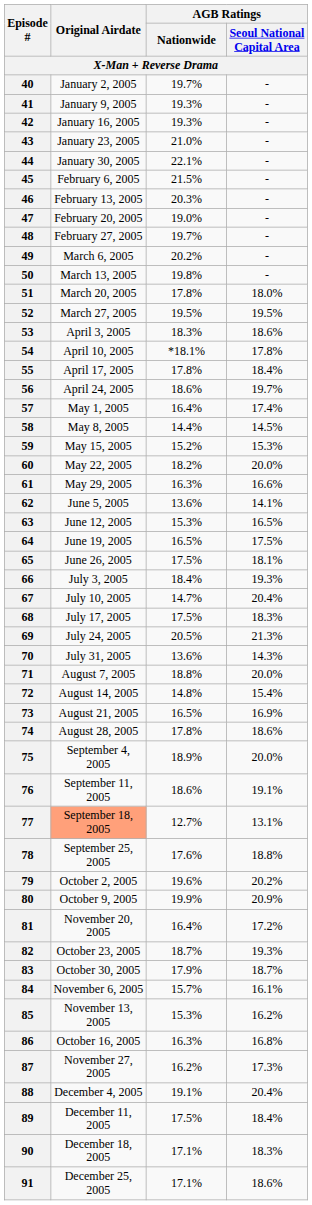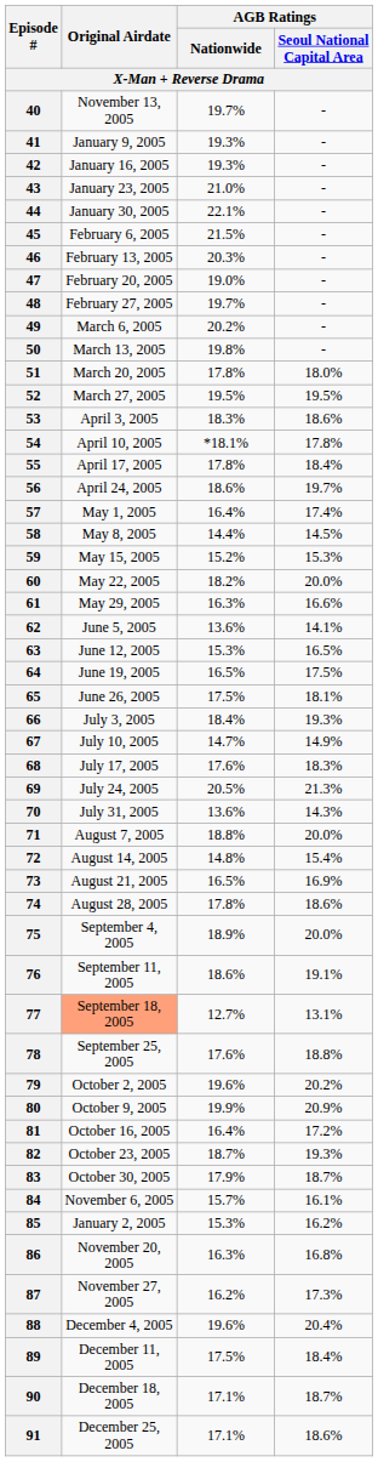40 | Original Airdate: January 2, 2005 -> November 13, 2005
67 | AGB Ratings / Seoul National Capital Area: 20.4% -> 14.9%
68 | AGB Ratings / Nationwide: 17.5% -> 17.6%
81 | Original Airdate: November 20, 2005 -> October 16, 2005
85 | Original Airdate: November 13, 2005 -> January 2, 2005
86 | Original Airdate: October 16, 2005 -> November 20, 2005
88 | AGB Ratings / Nationwide: 19.1% -> 19.6%
90 | AGB Ratings / Seoul National Capital Area: 18.3% -> 18.7%
